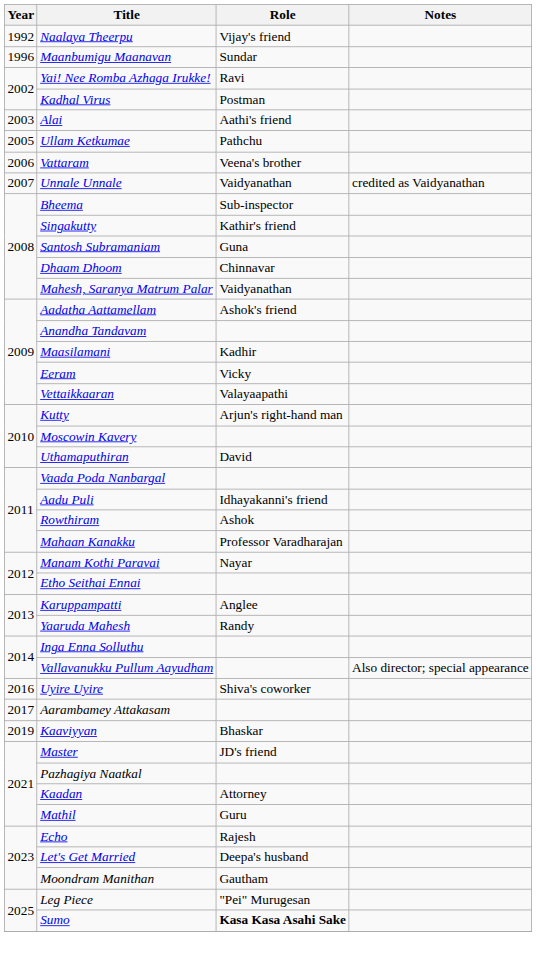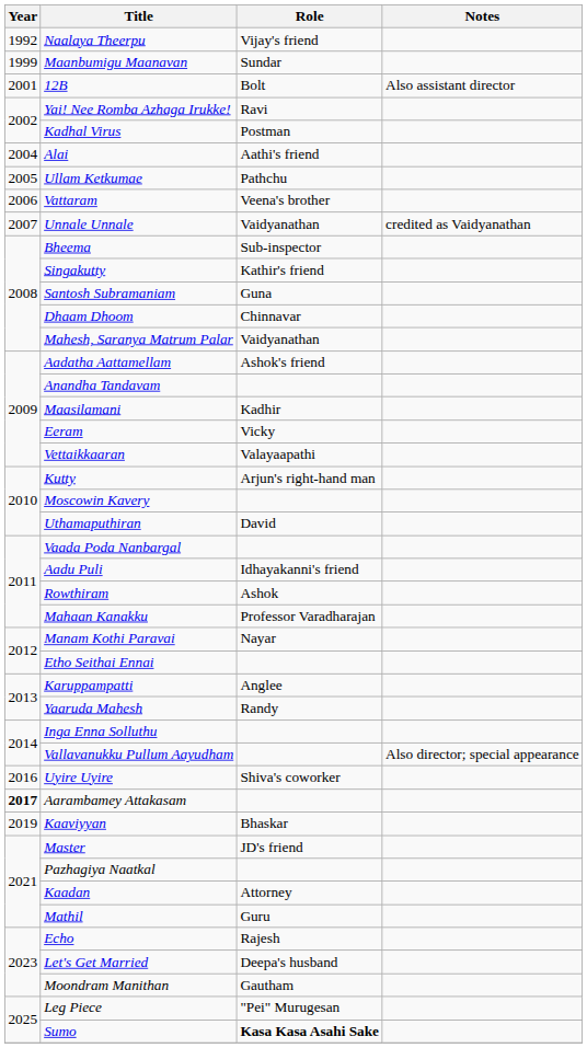Maanbumigu Maanavan | Year: 1996 -> 1999
+ row: 2001 | 12B | Bolt | Also assistant director
Alai | Year: 2003 -> 2004
Aarambamey Attakasam | Year: normal -> bold
